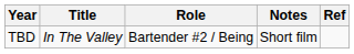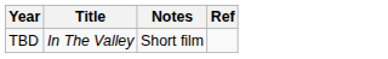- column: Role | Bartender #2 / Being
